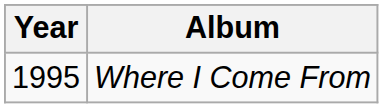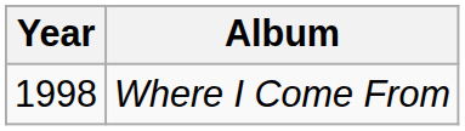Where I Come From | Year: 1995 -> 1998
